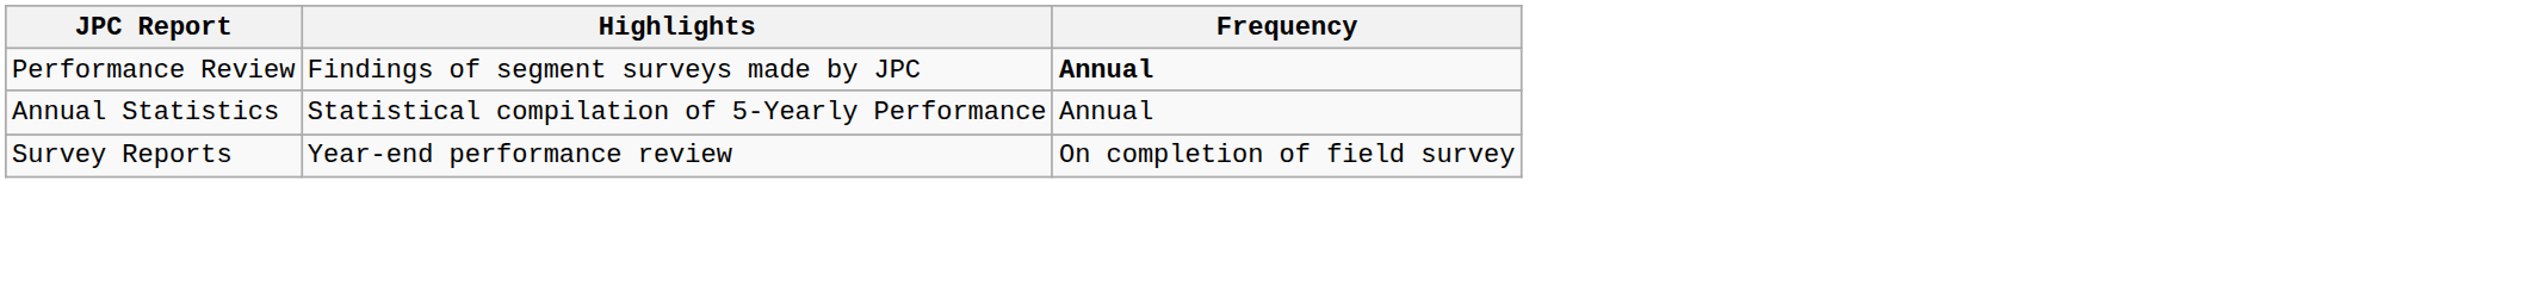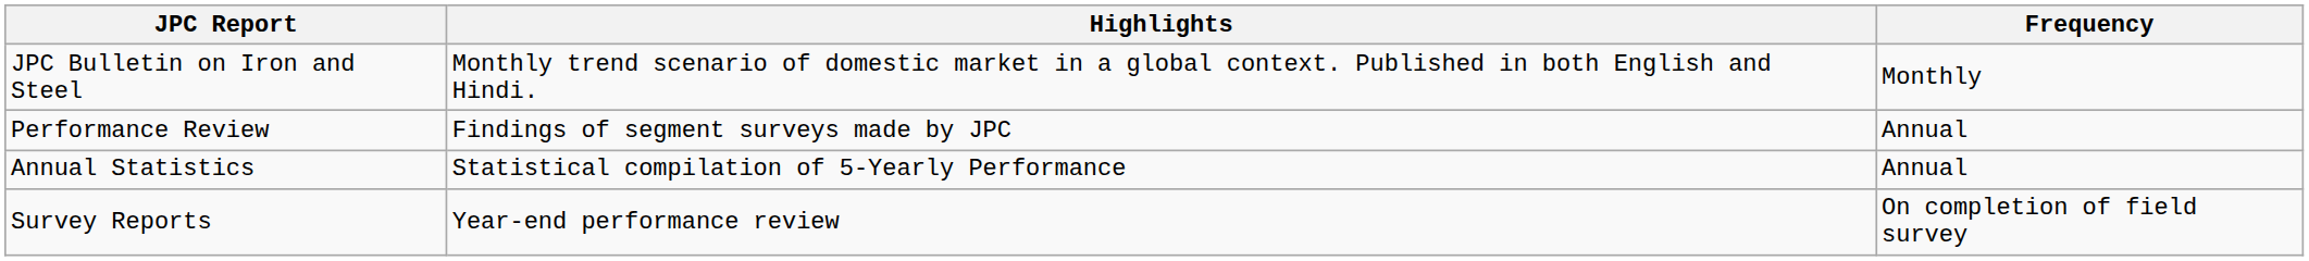+ row: JPC Bulletin on Iron and Steel | Monthly trend scenario of domestic market in a global context. Published in both English and Hindi. | Monthly
Performance Review | Frequency: bold -> normal
